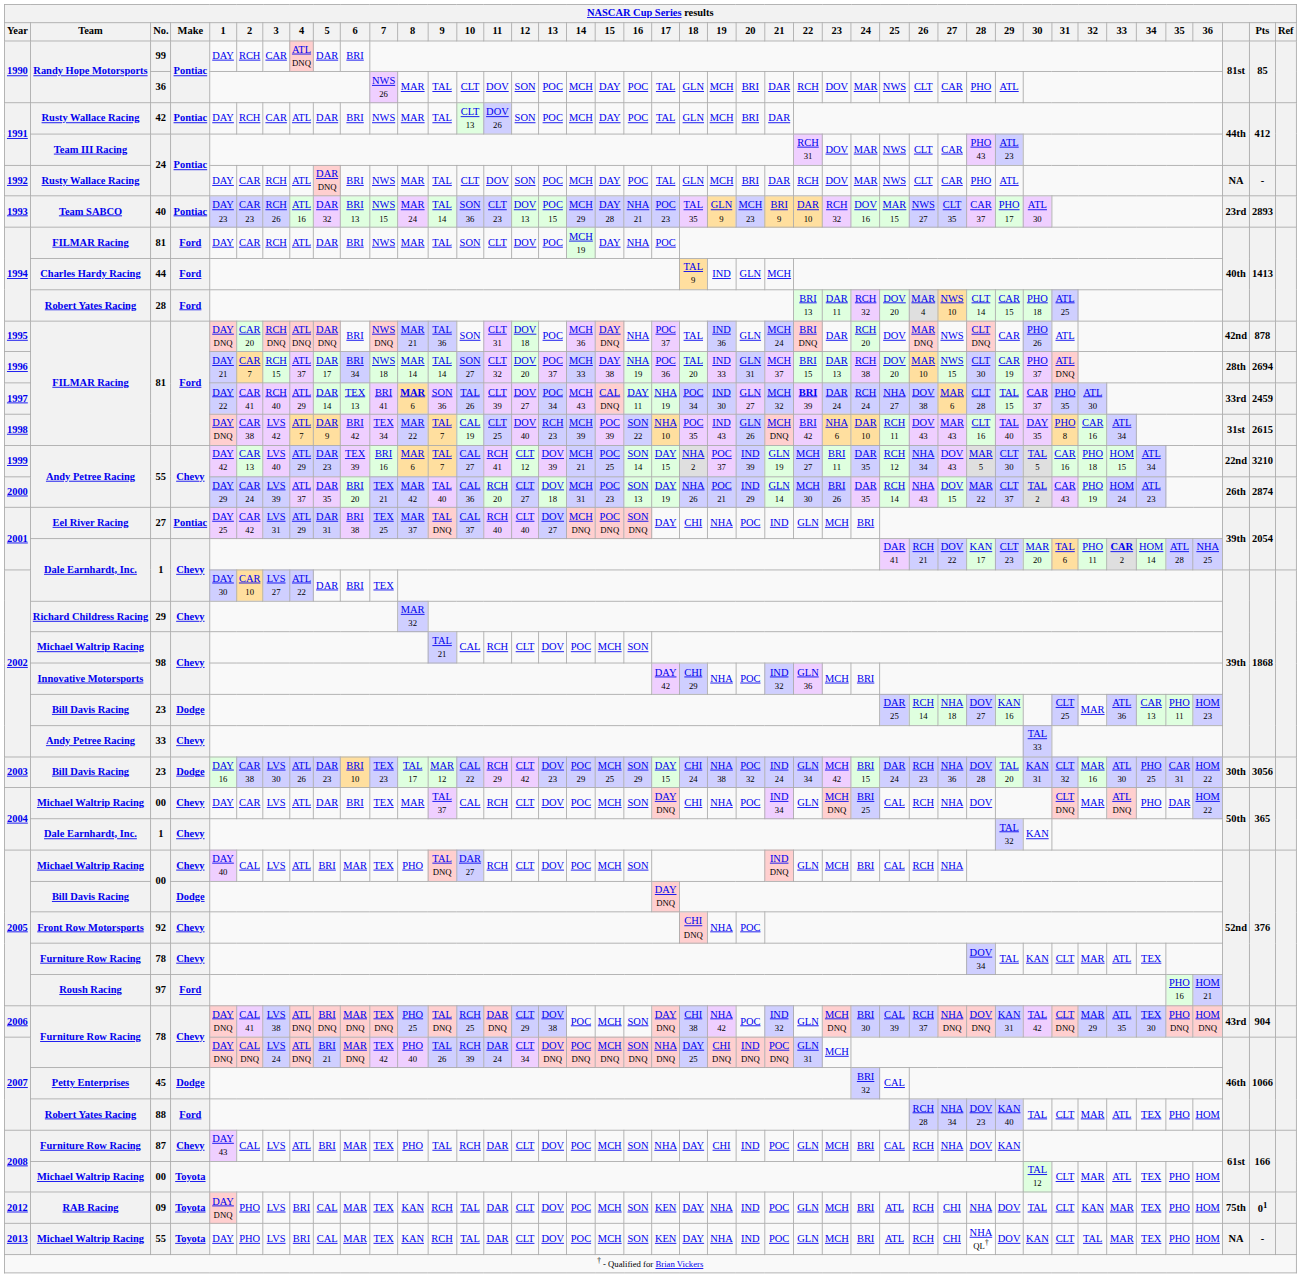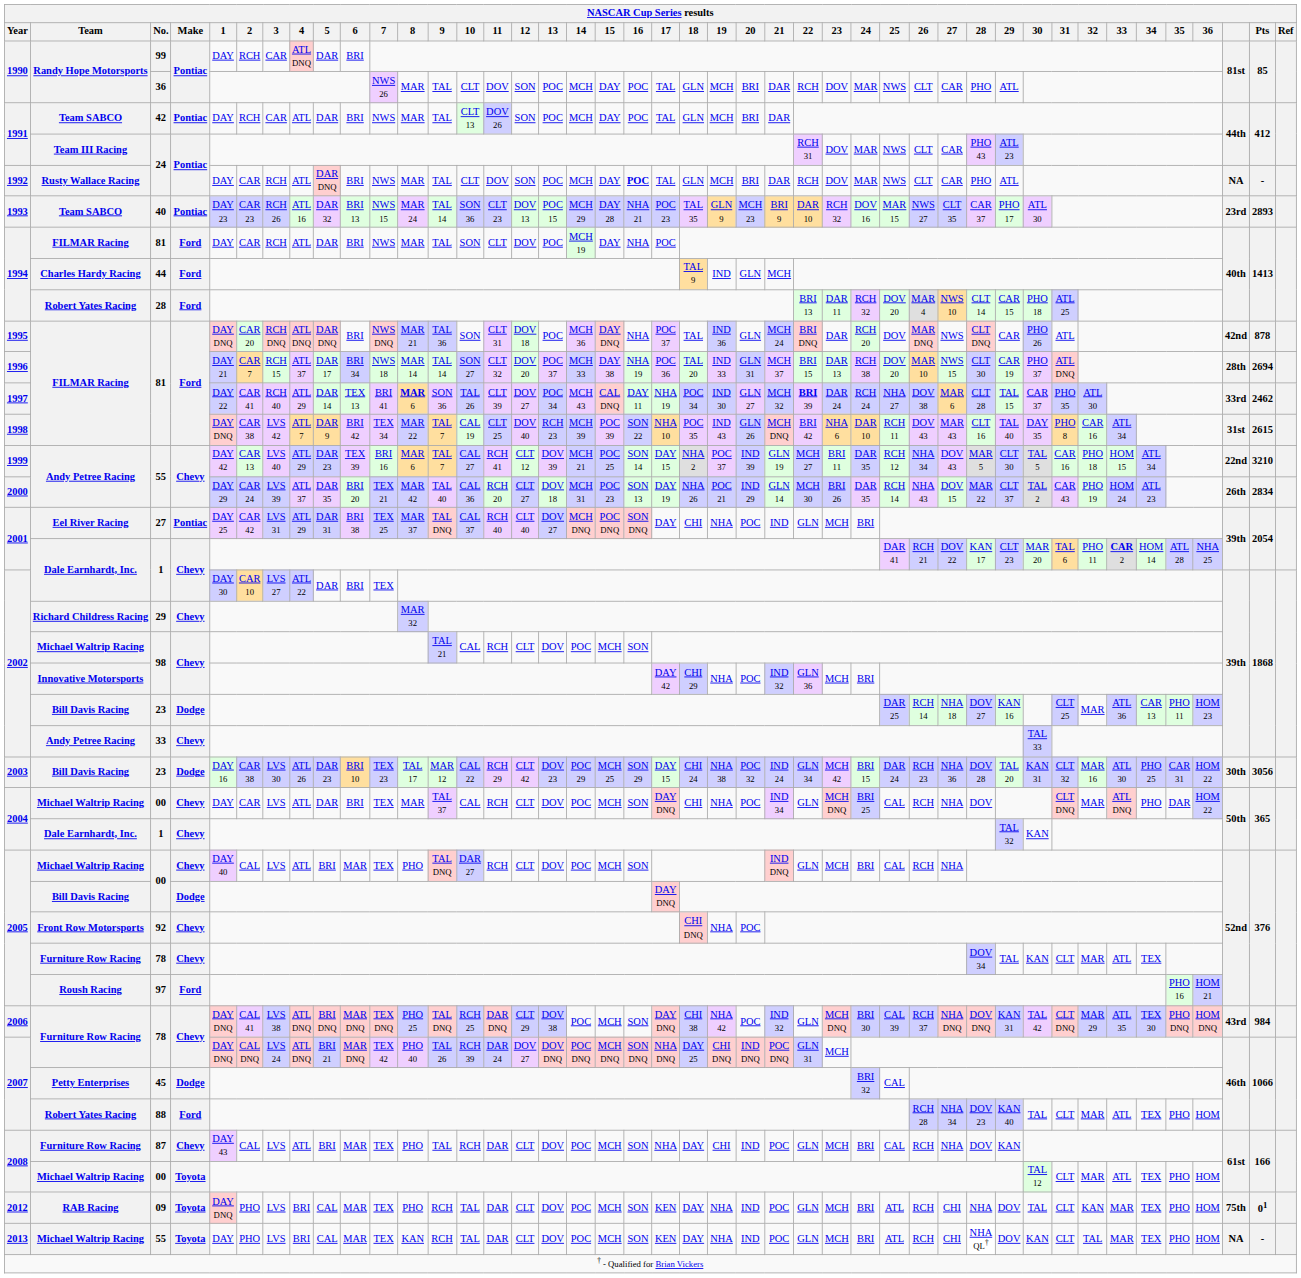42 | Team: Rusty Wallace Racing -> Team SABCO
1992 / 24 | 16: normal -> bold
1997 / 81 | Pts: 2459 -> 2462
2000 / 55 | Pts: 2874 -> 2834
2006 / 78 | Pts: 904 -> 984
2007 / 78 | 12: CLT 34 -> DOV 27
09 | 8: KAN -> PHO
